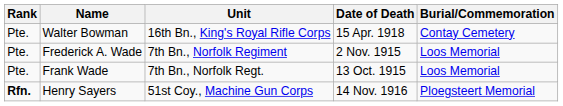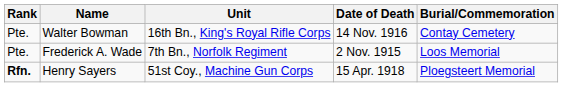Walter Bowman | Date of Death: 15 Apr. 1918 -> 14 Nov. 1916
- row: Pte. | Frank Wade | 7th Bn., Norfolk Regt. | 13 Oct. 1915 | Loos Memorial
Henry Sayers | Date of Death: 14 Nov. 1916 -> 15 Apr. 1918
